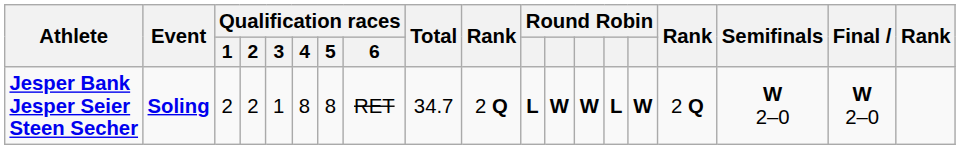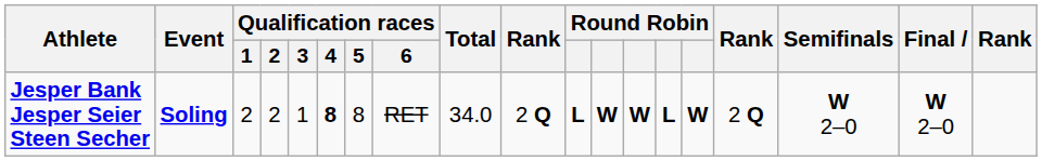Jesper Bank Jesper Seier Steen Secher | Qualification races / 4: normal -> bold
Jesper Bank Jesper Seier Steen Secher | Total: 34.7 -> 34.0
